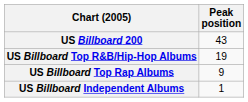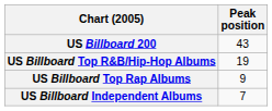US Billboard Independent Albums | Peak position: 1 -> 7
